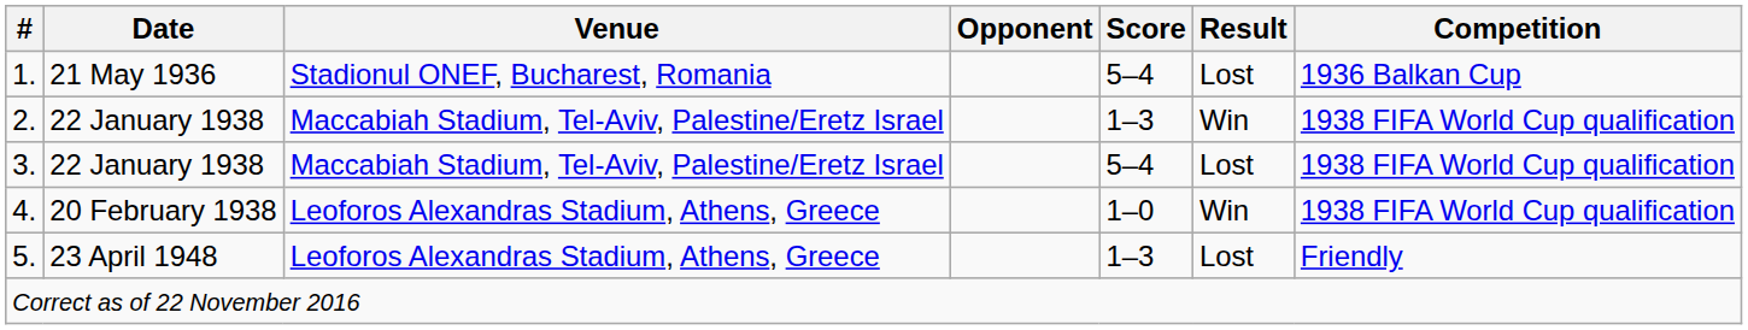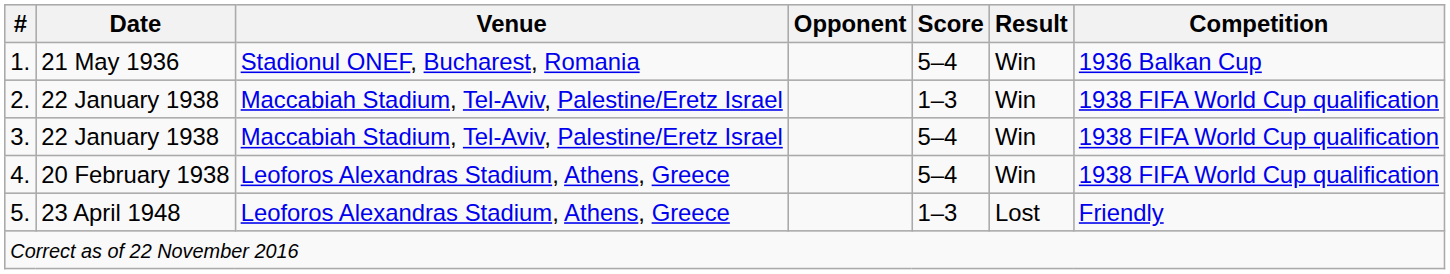1. | Result: Lost -> Win
3. | Result: Lost -> Win
4. | Score: 1–0 -> 5–4
